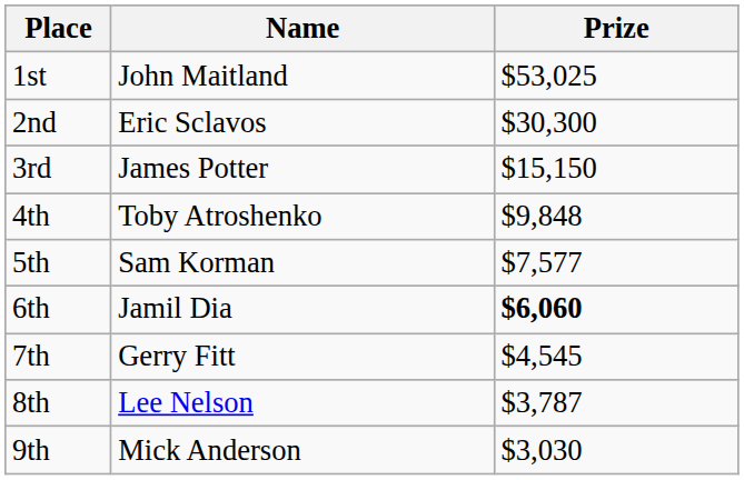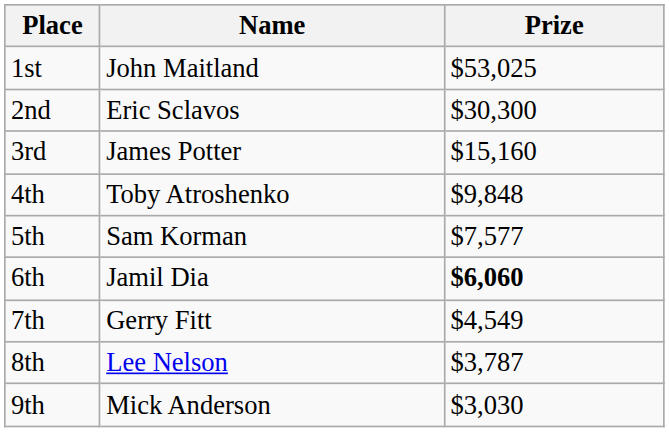3rd | Prize: $15,150 -> $15,160
7th | Prize: $4,545 -> $4,549
